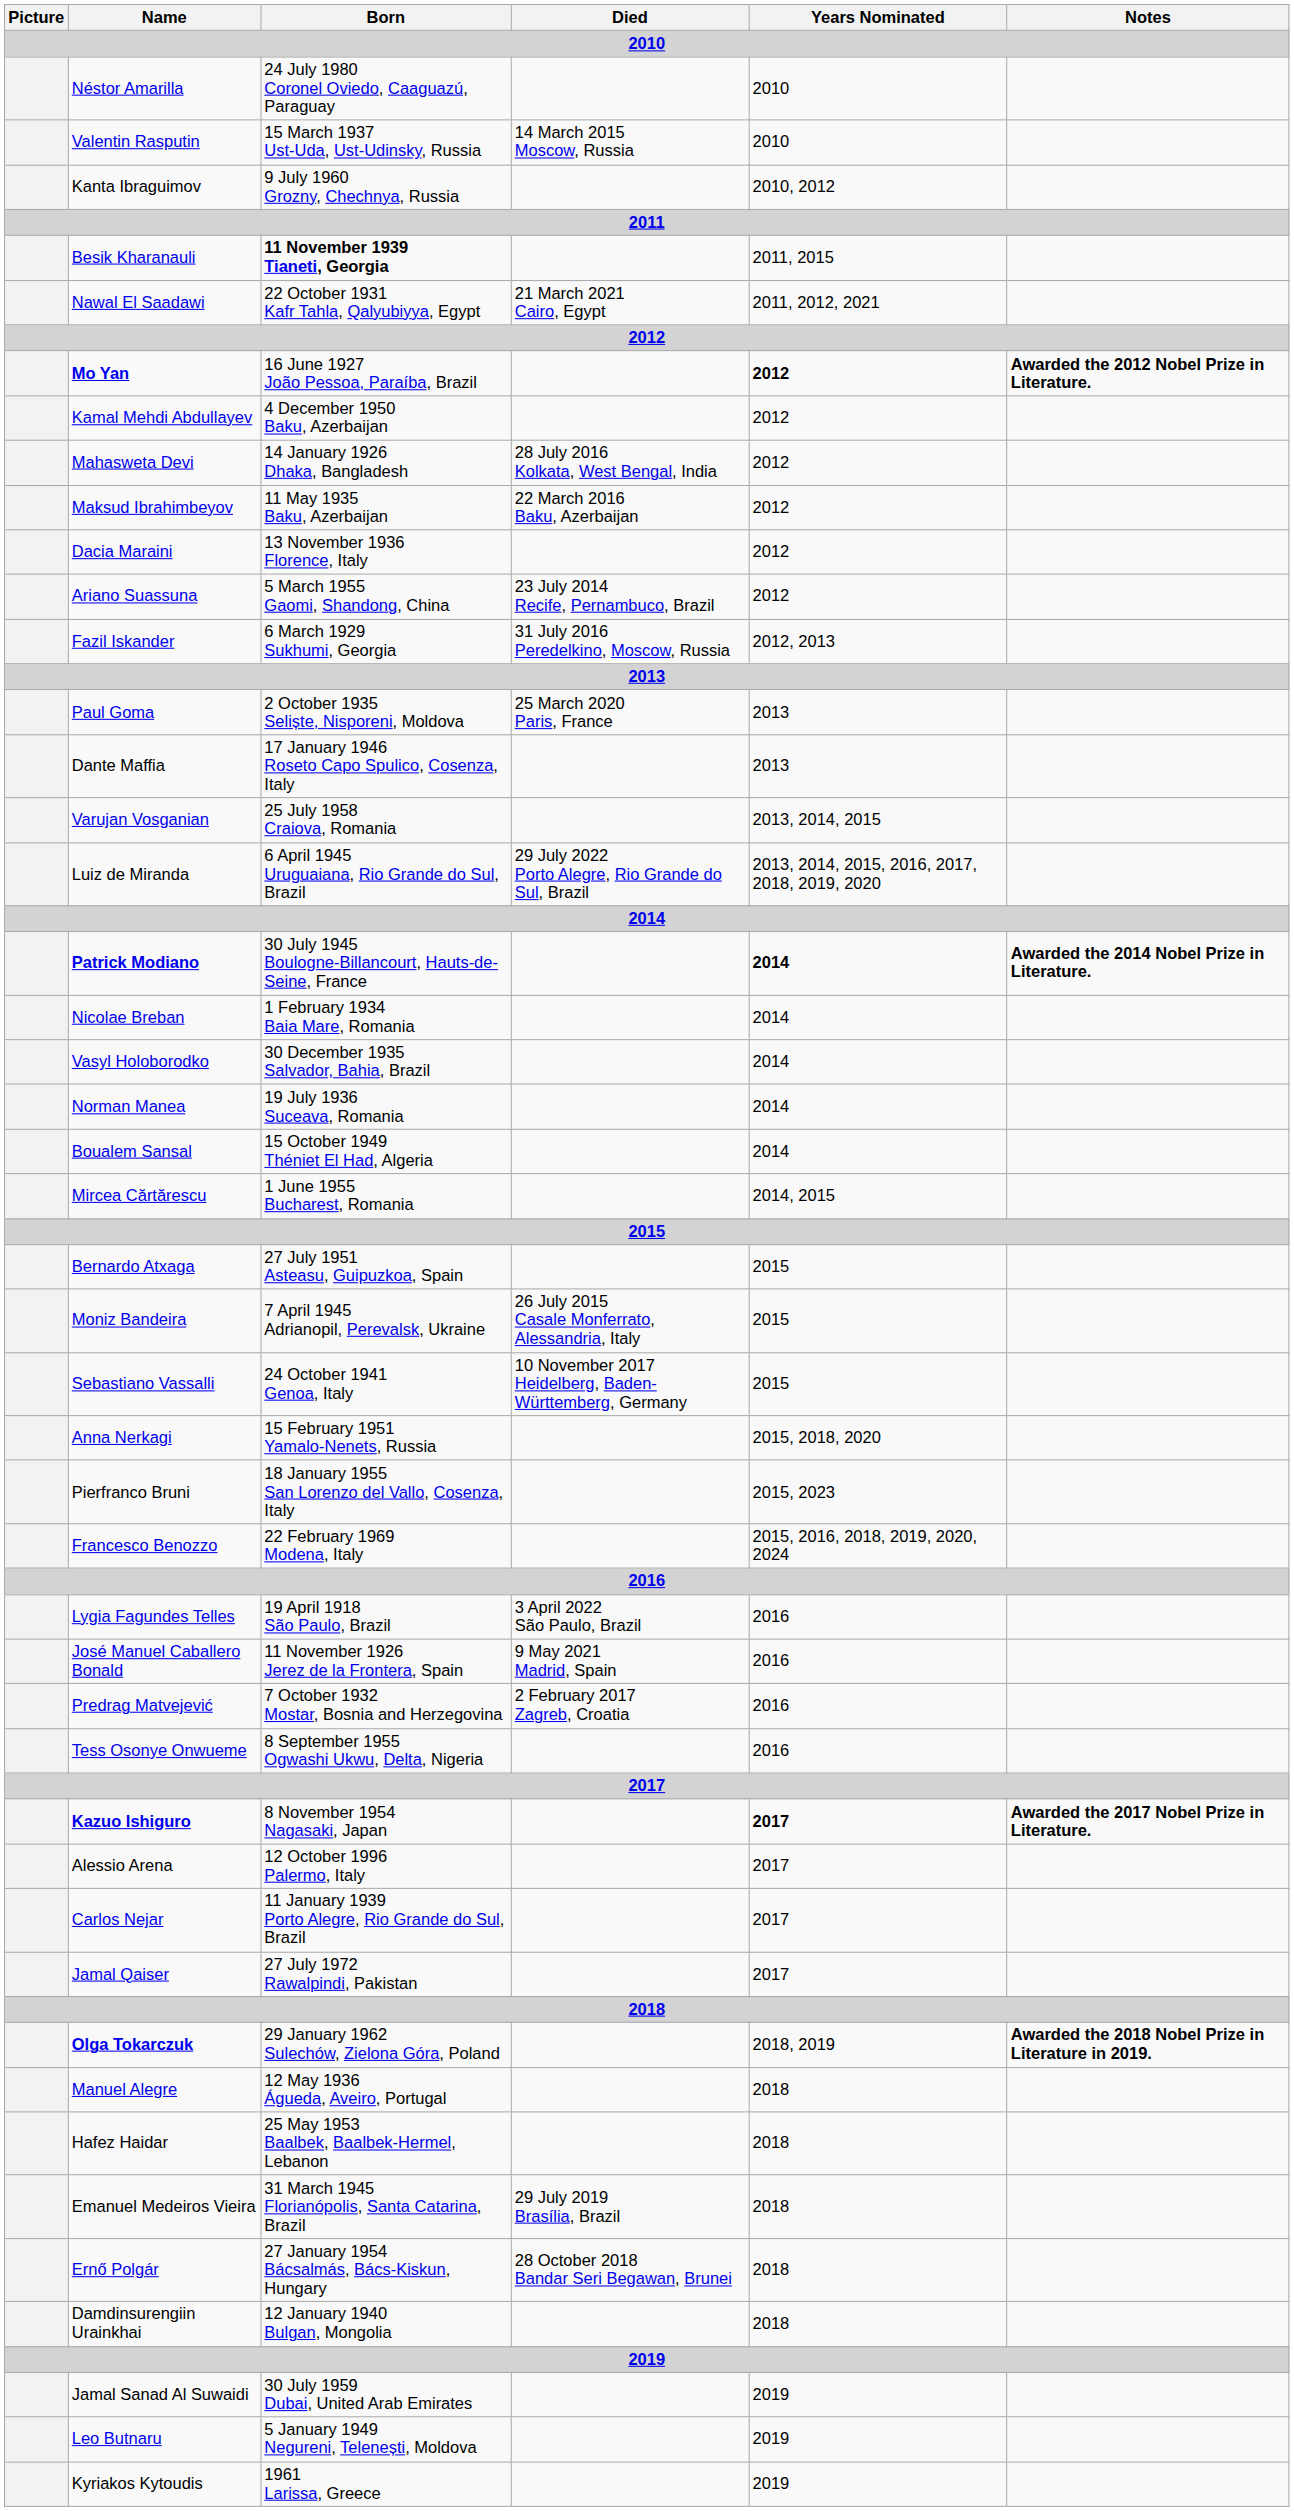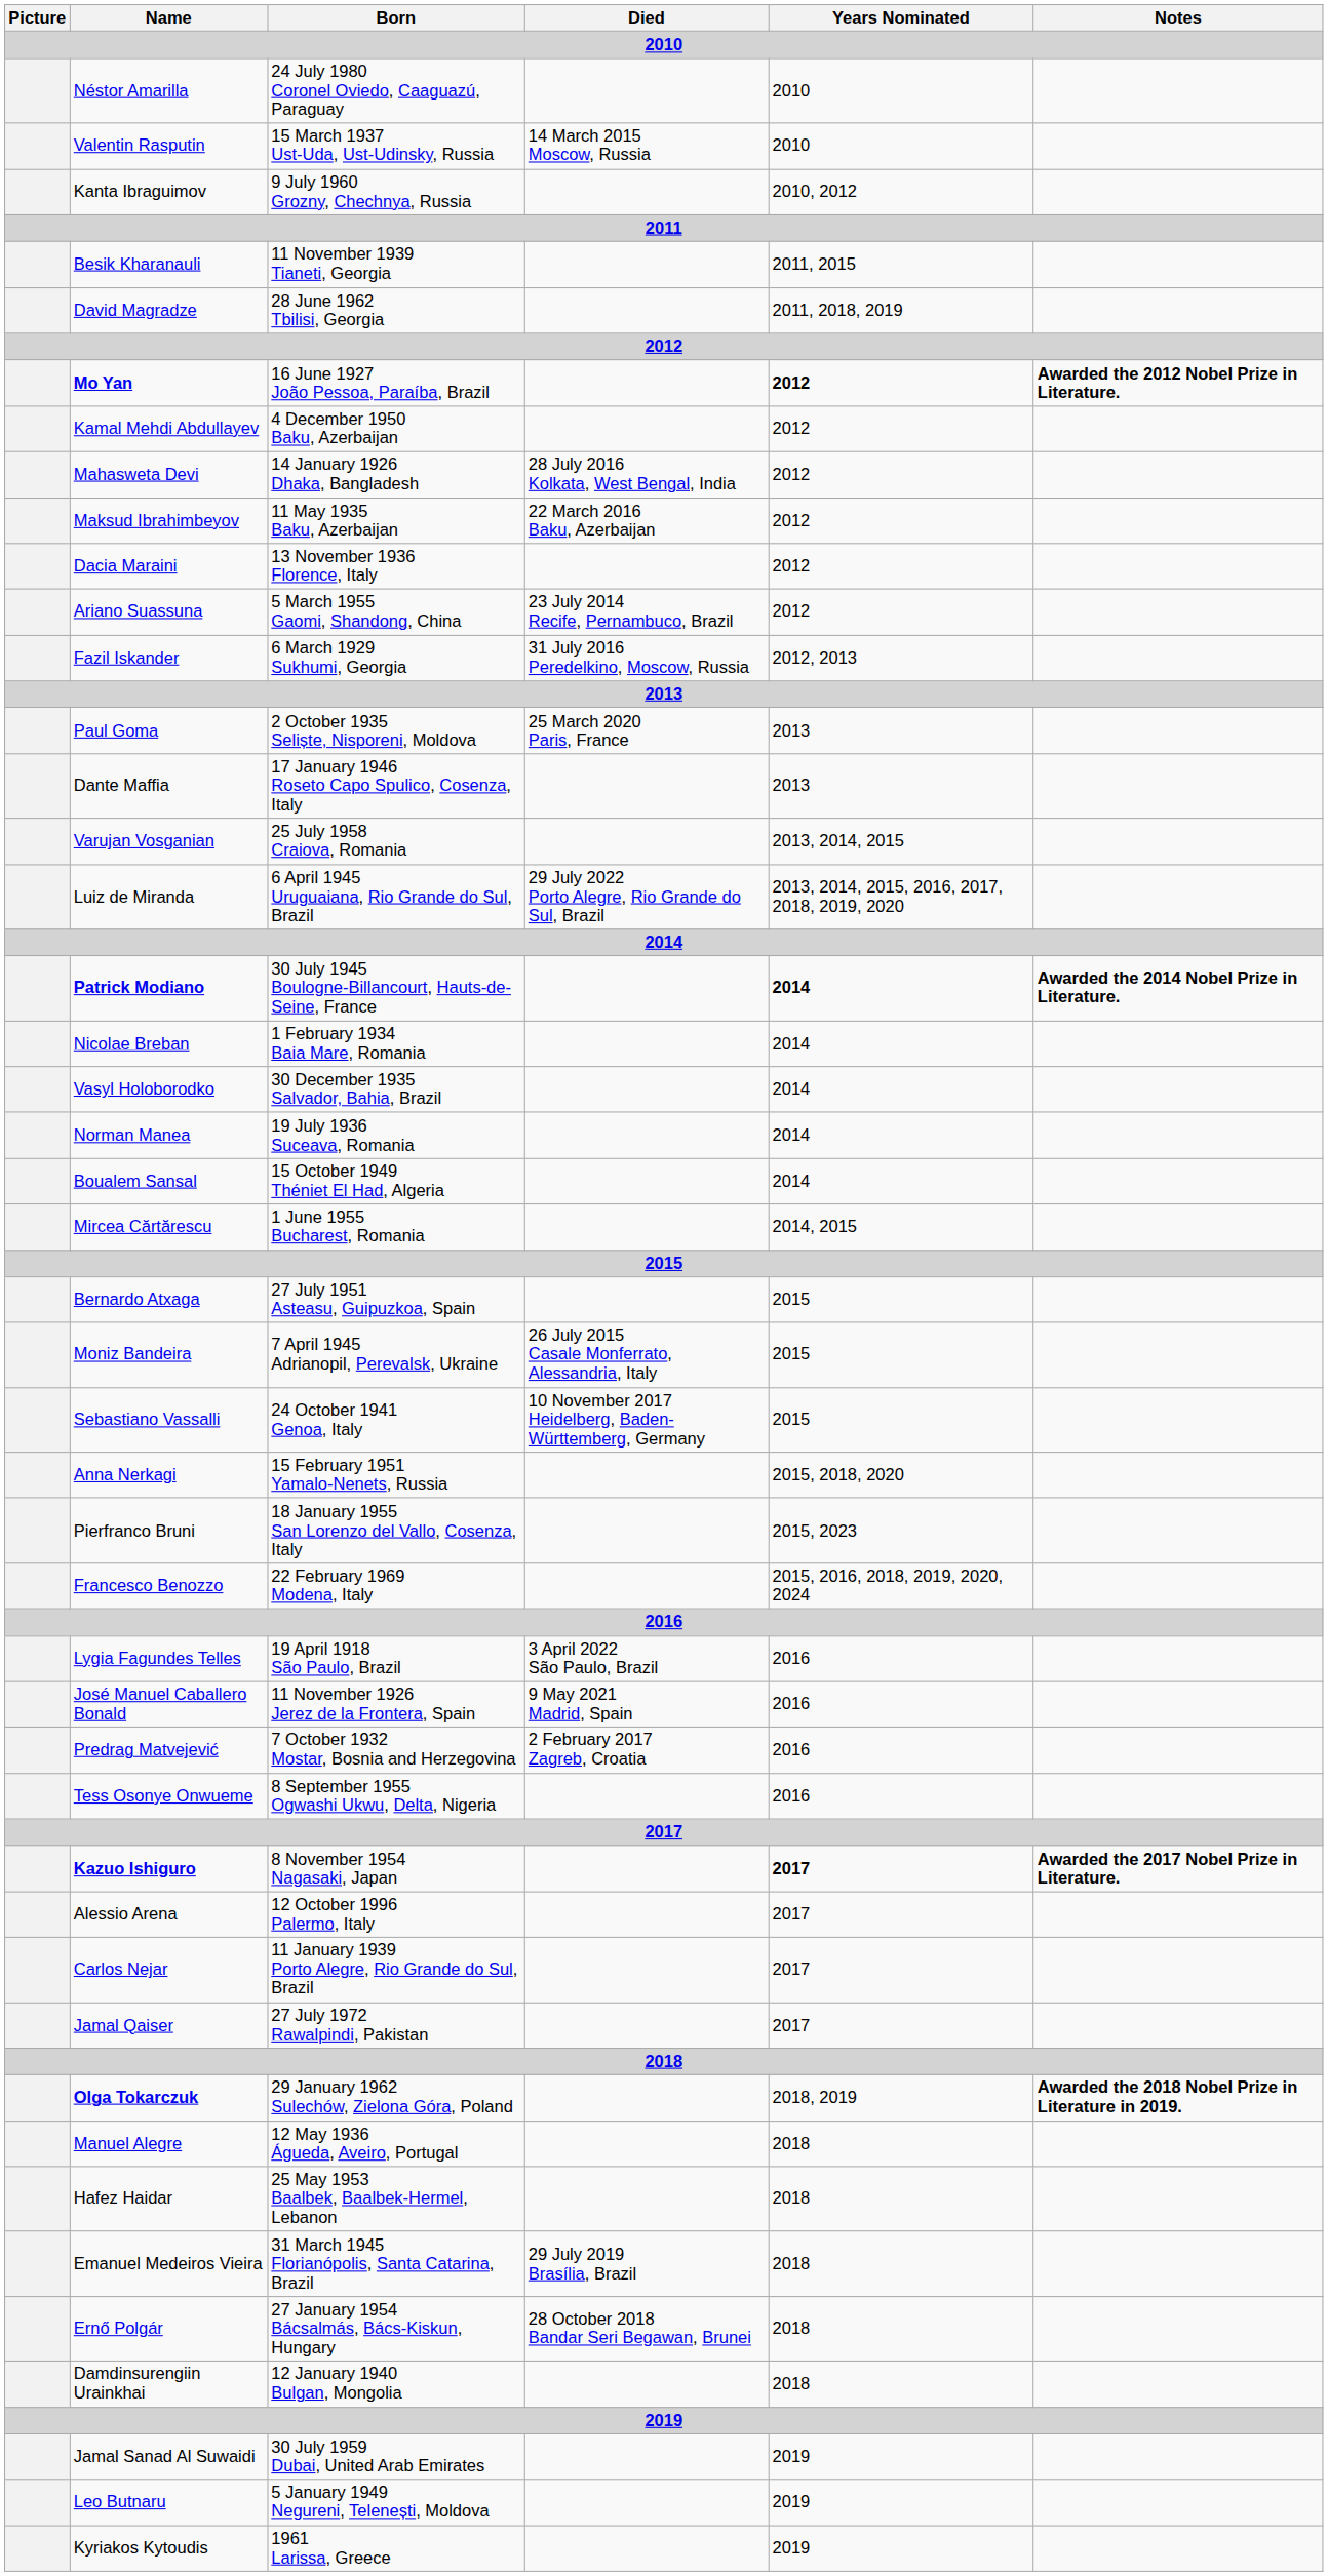Besik Kharanauli | Born: bold -> normal
+ row: David Magradze | 28 June 1962 Tbilisi, Georgia | 2011, 2018, 2019
- row: Nawal El Saadawi | 22 October 1931 Kafr Tahla, Qalyubiyya, Egypt | 21 March 2021 Cairo, Egypt | 2011, 2012, 2021
